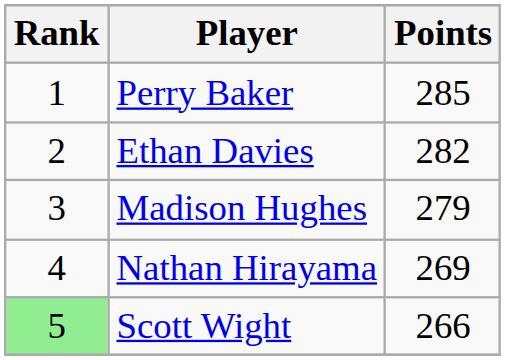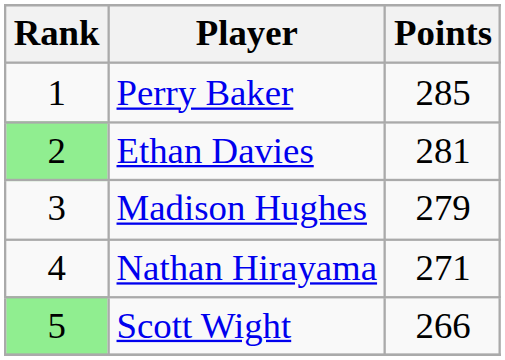Ethan Davies | Rank: no background -> lightgreen background
Ethan Davies | Points: 282 -> 281
Nathan Hirayama | Points: 269 -> 271
